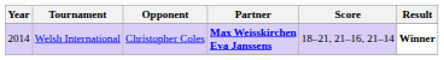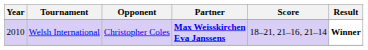Welsh International | Year: 2014 -> 2010
